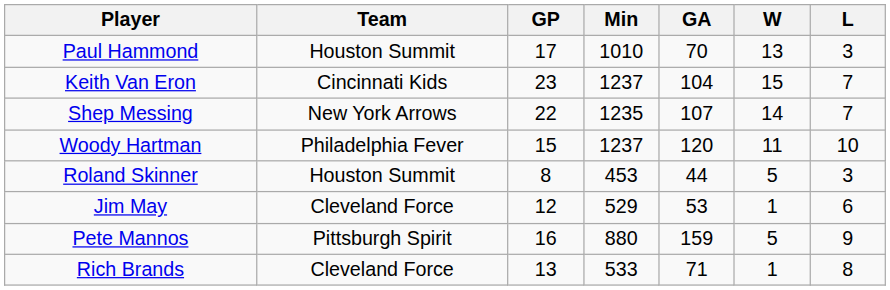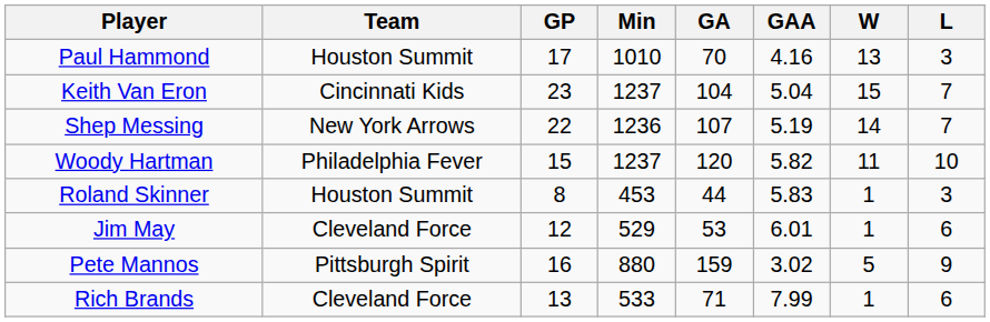+ column: GAA | 4.16 | 5.04 | 5.19 | 5.82 | 5.83 | 6.01 | 3.02 | 7.99
Shep Messing | Min: 1235 -> 1236
Roland Skinner | W: 5 -> 1
Rich Brands | L: 8 -> 6
